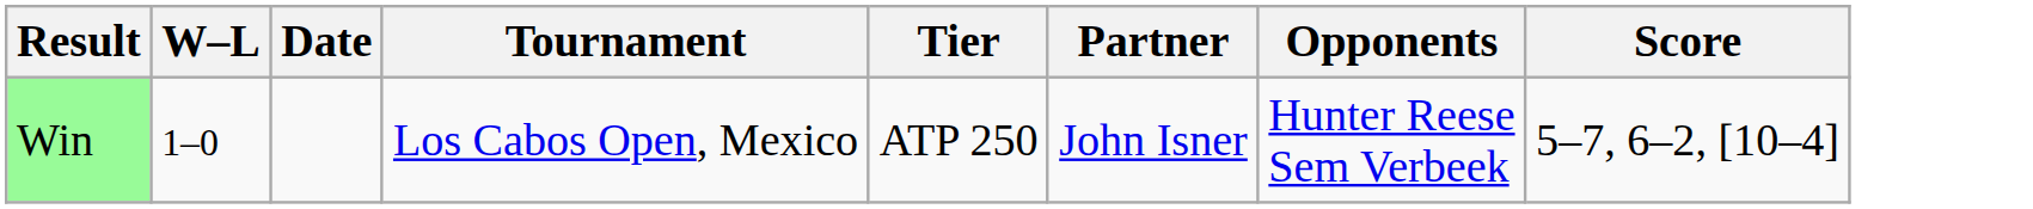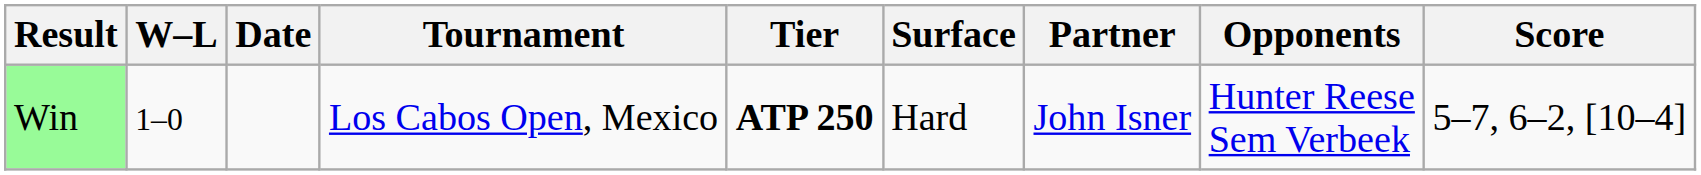+ column: Surface | Hard
Win | Tier: normal -> bold
